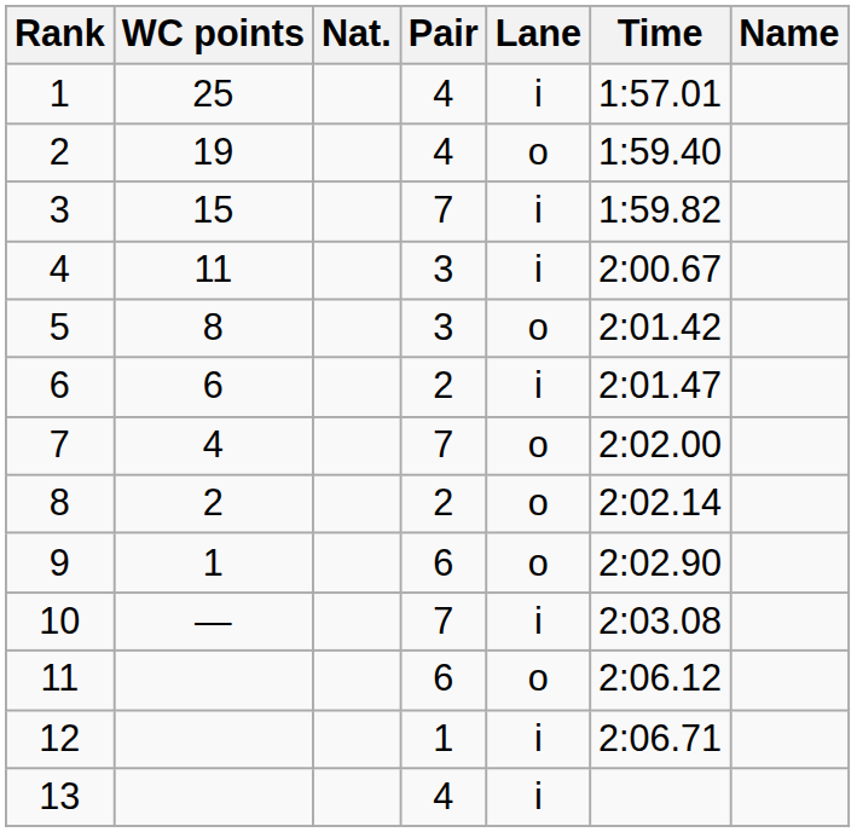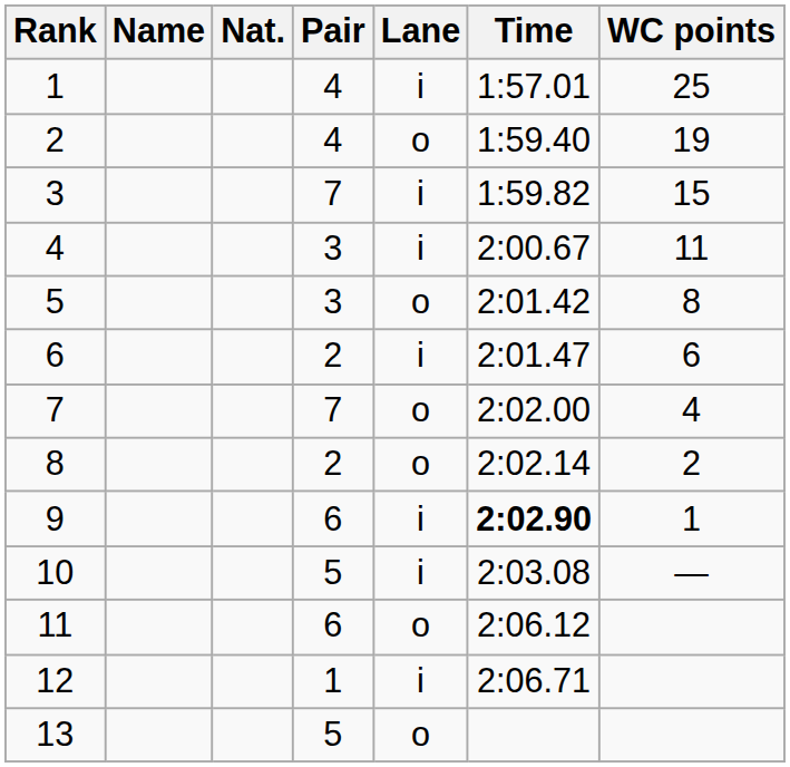columns swapped: Name <-> WC points
9 | Lane: o -> i
9 | Time: normal -> bold
10 | Pair: 7 -> 5
13 | Pair: 4 -> 5
13 | Lane: i -> o
